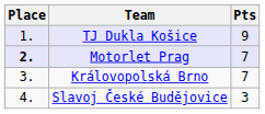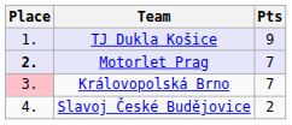Královopolská Brno | Place: no background -> pink background
Slavoj České Budějovice | Pts: 3 -> 2
